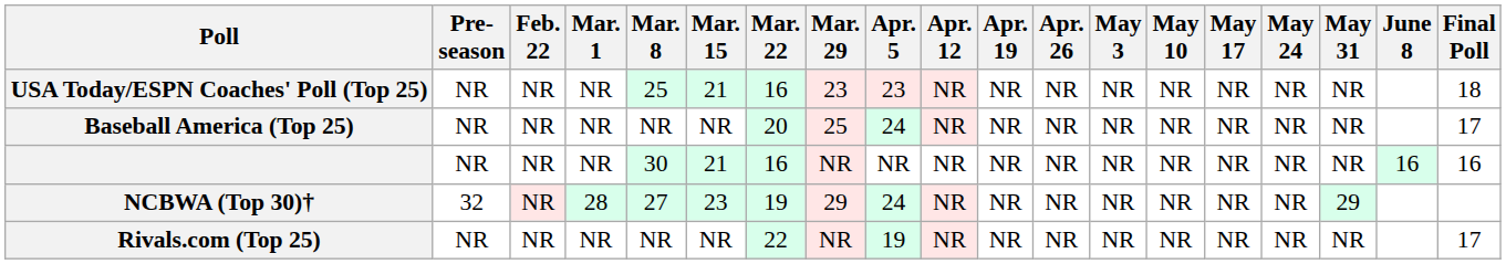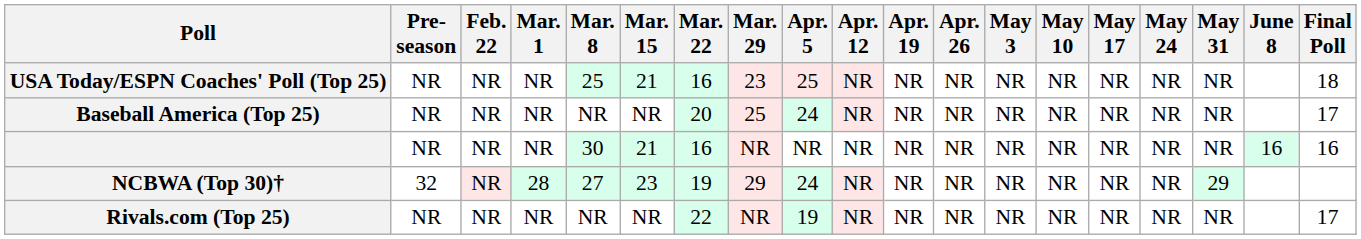USA Today/ESPN Coaches' Poll (Top 25) | Apr. 5: 23 -> 25
